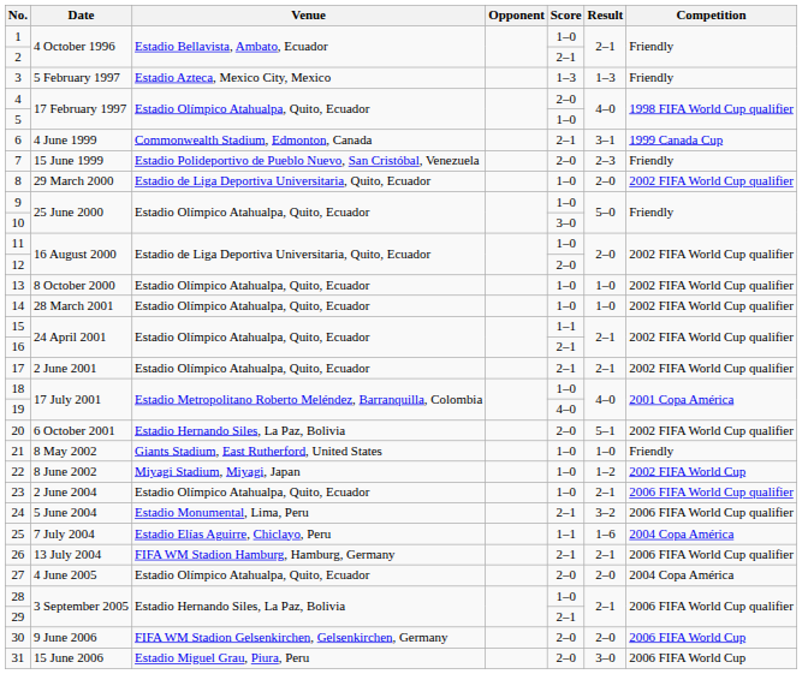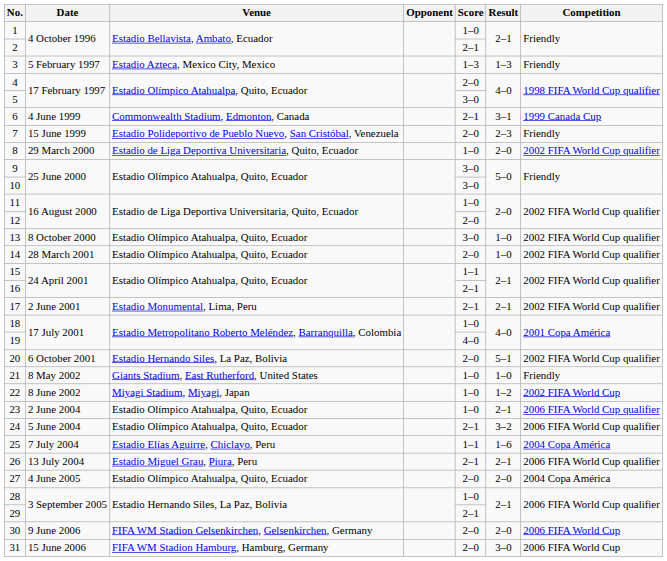5 | Score: 1–0 -> 3–0
9 | Score: 1–0 -> 3–0
13 | Score: 1–0 -> 3–0
14 | Score: 1–0 -> 2–0
17 | Venue: Estadio Olímpico Atahualpa, Quito, Ecuador -> Estadio Monumental, Lima, Peru
24 | Venue: Estadio Monumental, Lima, Peru -> Estadio Olímpico Atahualpa, Quito, Ecuador
26 | Venue: FIFA WM Stadion Hamburg, Hamburg, Germany -> Estadio Miguel Grau, Piura, Peru
31 | Venue: Estadio Miguel Grau, Piura, Peru -> FIFA WM Stadion Hamburg, Hamburg, Germany
